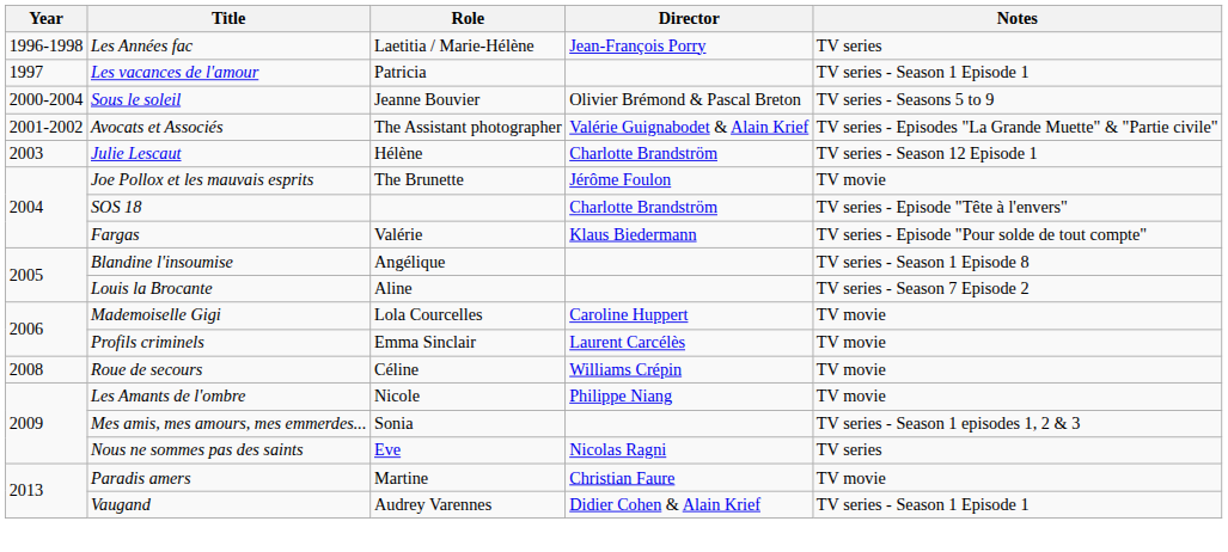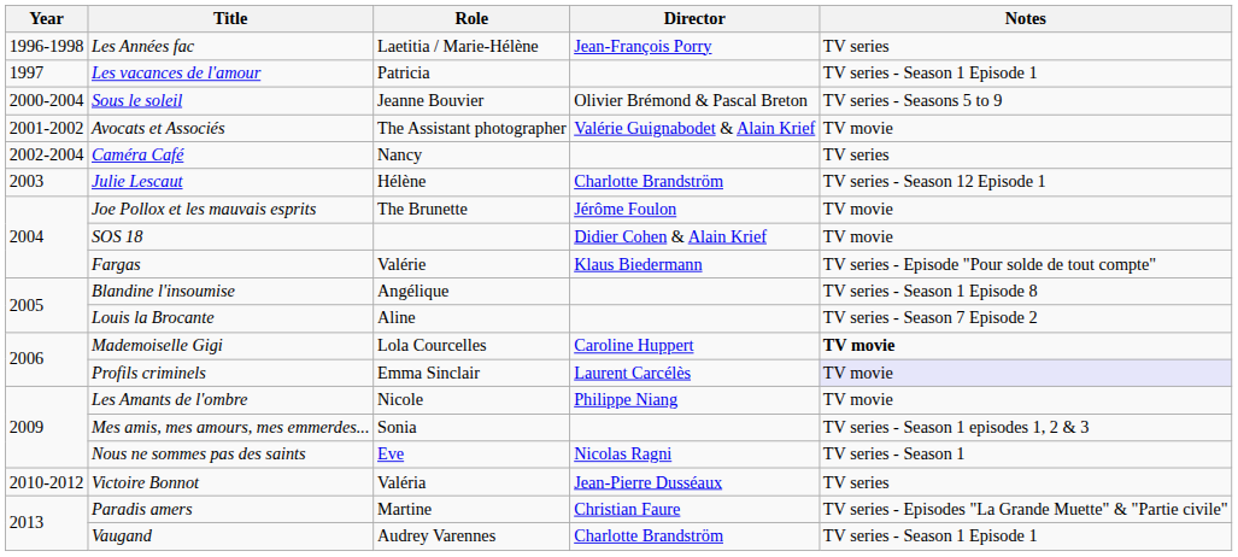Avocats et Associés | Notes: TV series - Episodes "La Grande Muette" & "Partie civile" -> TV movie
+ row: 2002-2004 | Caméra Café | Nancy | TV series
SOS 18 | Director: Charlotte Brandström -> Didier Cohen & Alain Krief
SOS 18 | Notes: TV series - Episode "Tête à l'envers" -> TV movie
Mademoiselle Gigi | Notes: normal -> bold
Profils criminels | Notes: no background -> lavender background
- row: 2008 | Roue de secours | Céline | Williams Crépin | TV movie
Nous ne sommes pas des saints | Notes: TV series -> TV series - Season 1
+ row: 2010-2012 | Victoire Bonnot | Valéria | Jean-Pierre Dusséaux | TV series
Paradis amers | Notes: TV movie -> TV series - Episodes "La Grande Muette" & "Partie civile"
Vaugand | Director: Didier Cohen & Alain Krief -> Charlotte Brandström
